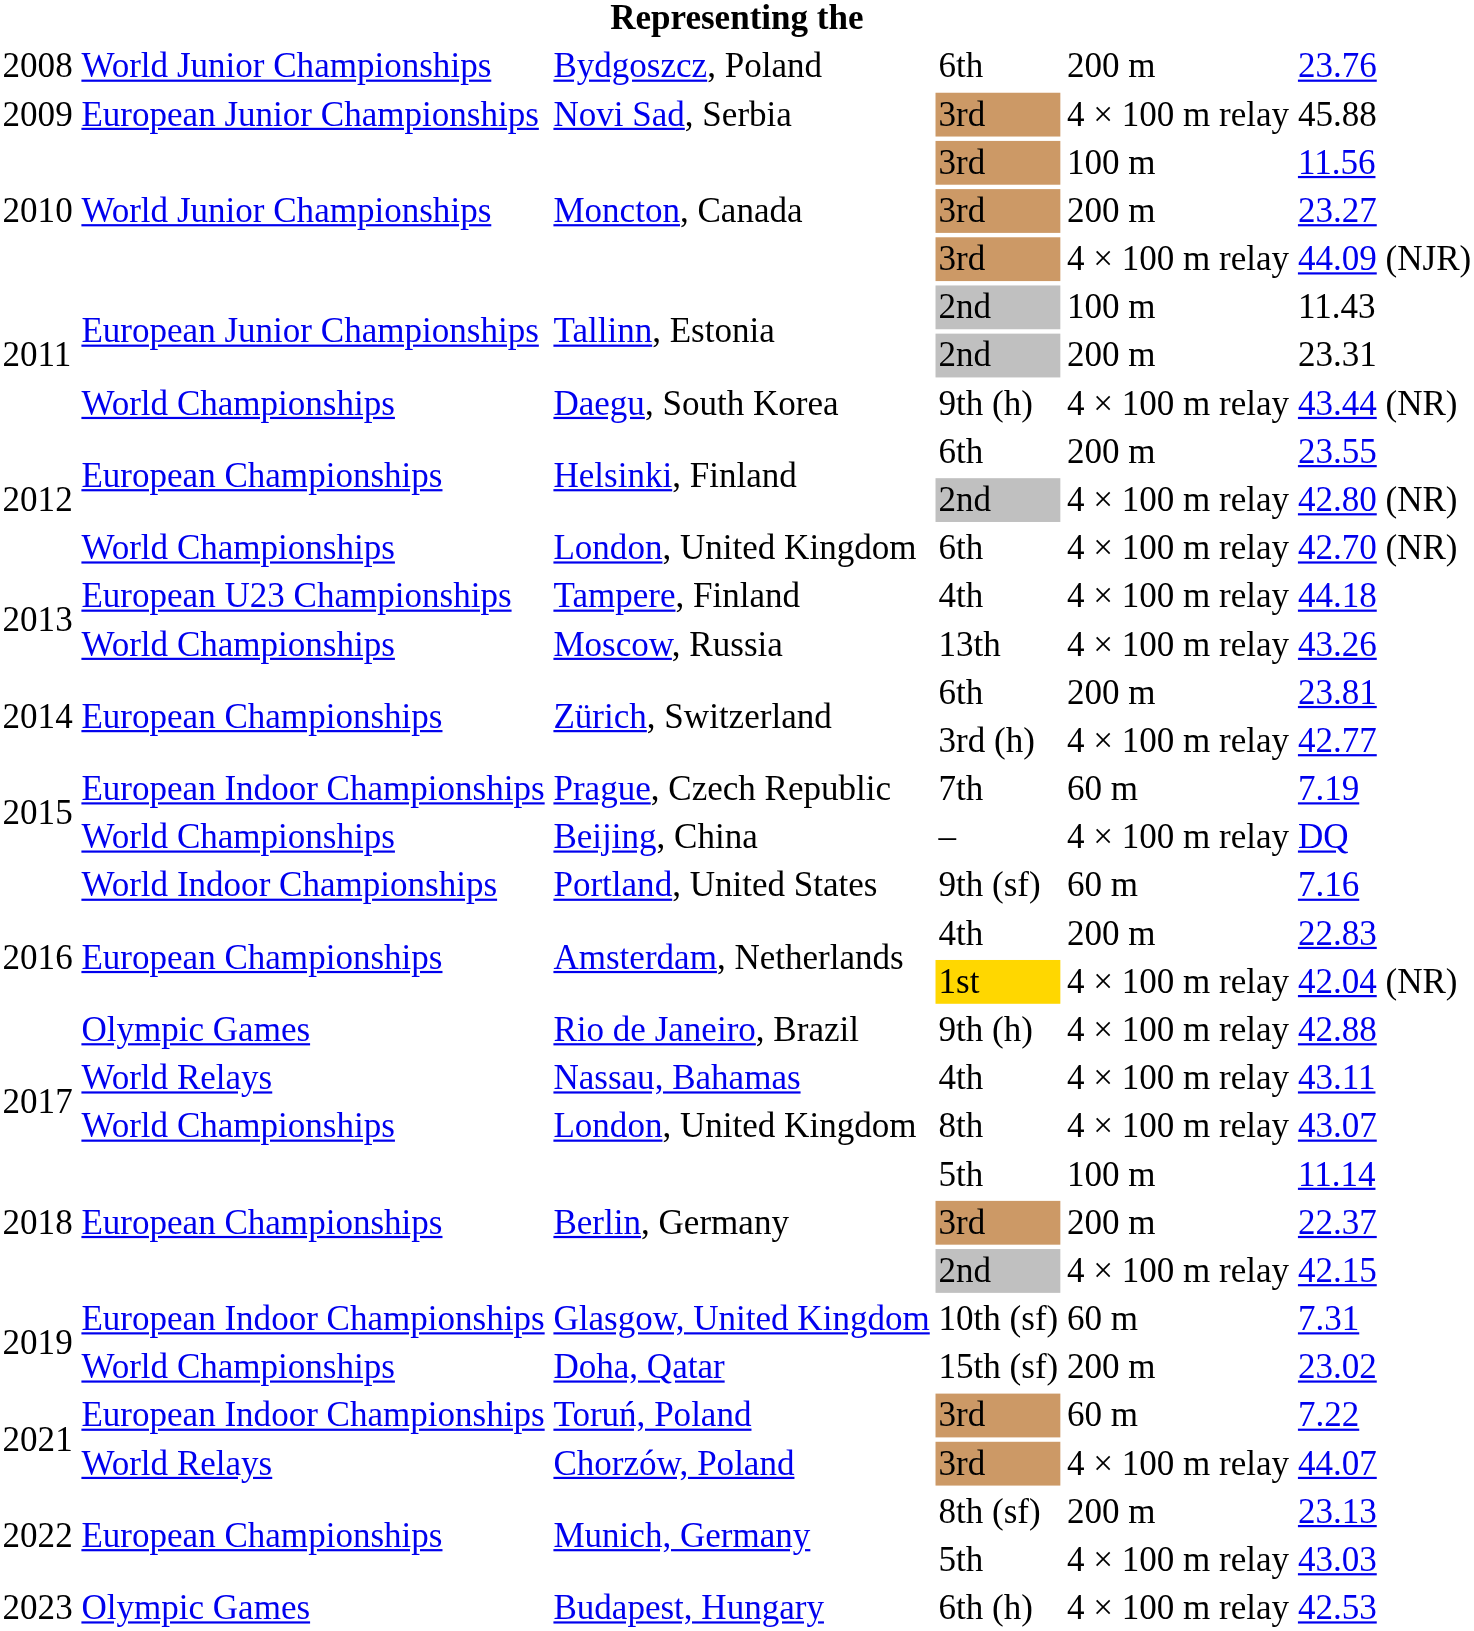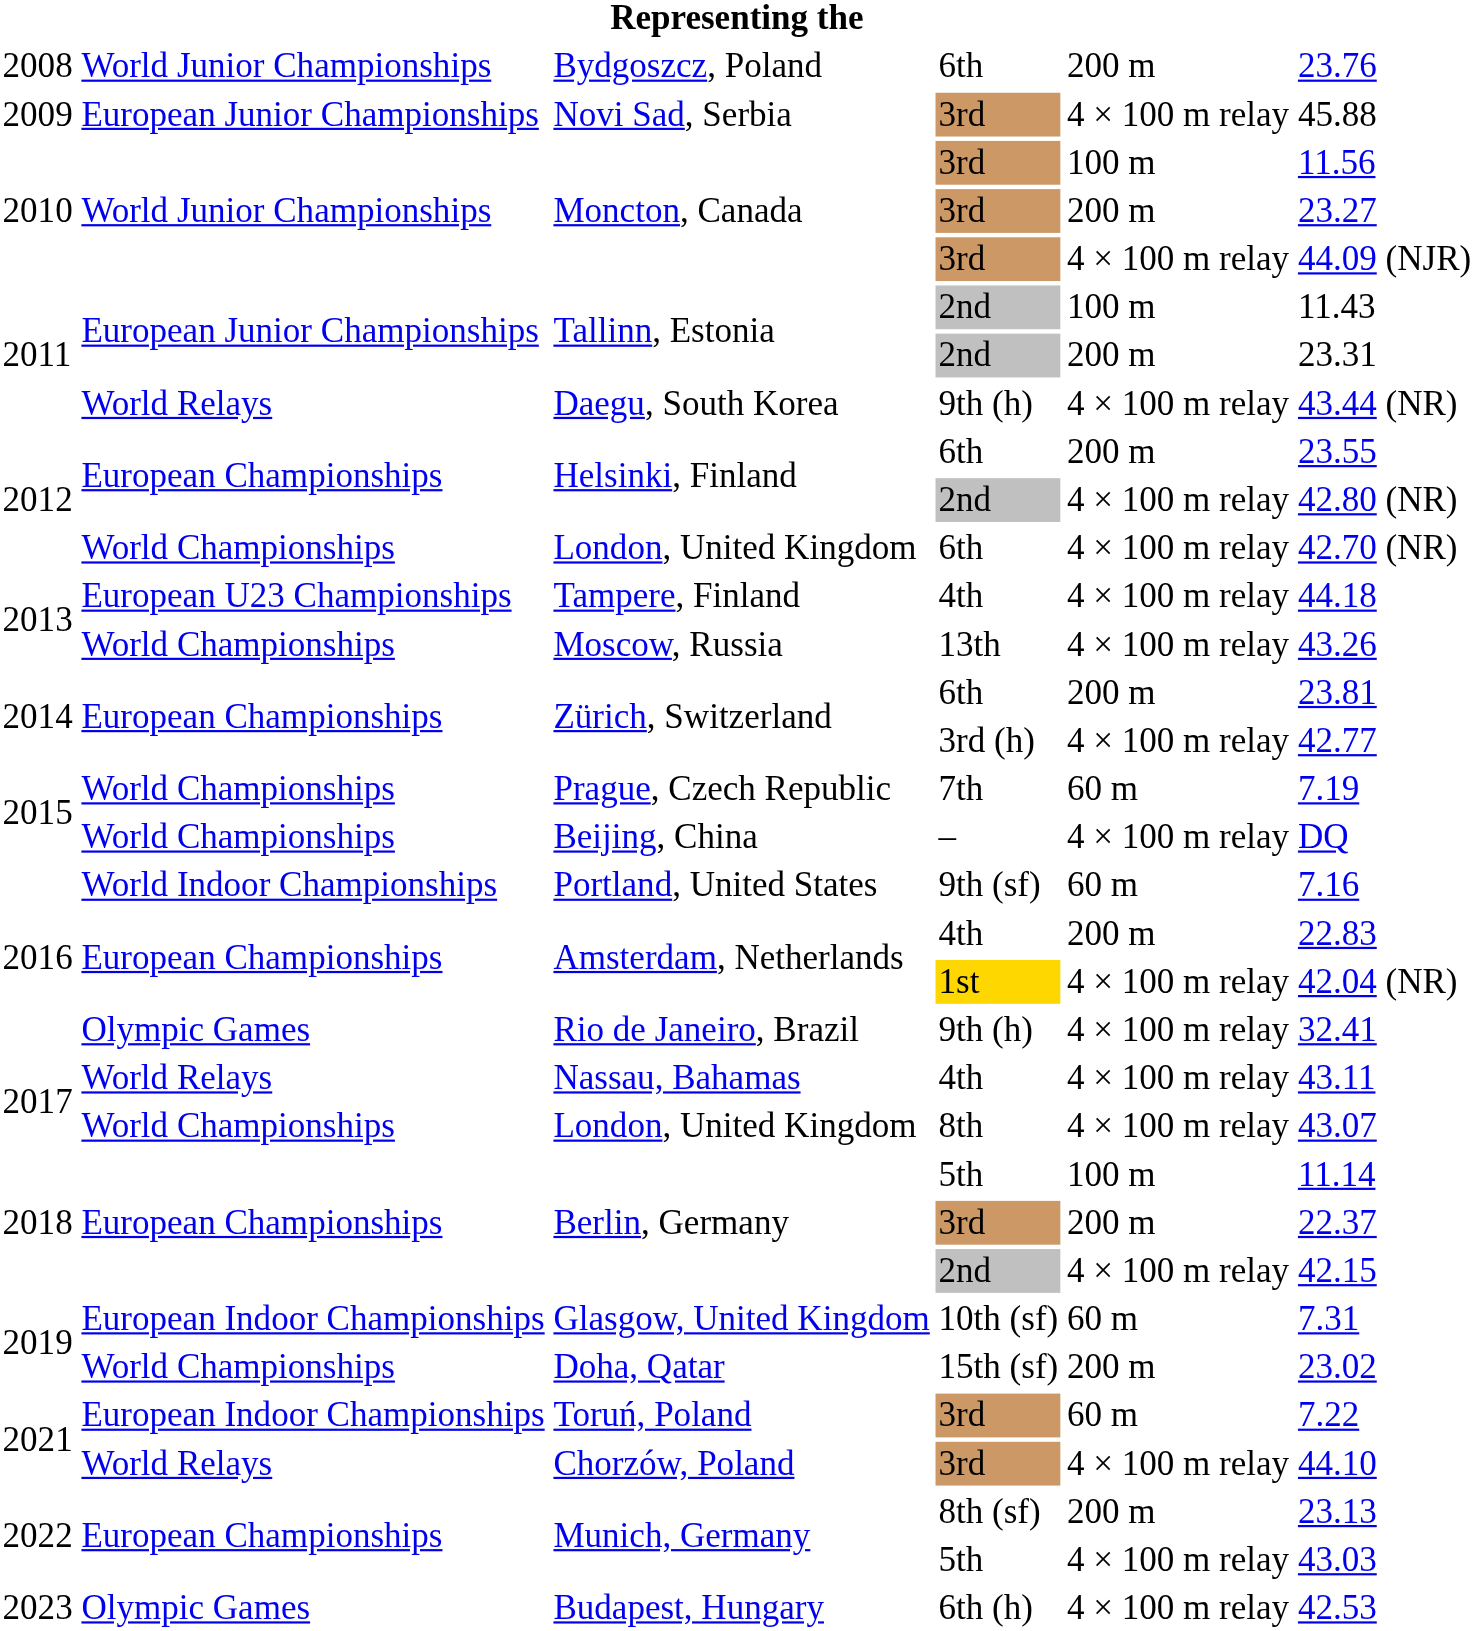Daegu, South Korea | column 2: World Championships -> World Relays
Prague, Czech Republic | column 2: European Indoor Championships -> World Championships
Rio de Janeiro, Brazil | column 6: 42.88 -> 32.41
Chorzów, Poland | column 6: 44.07 -> 44.10
